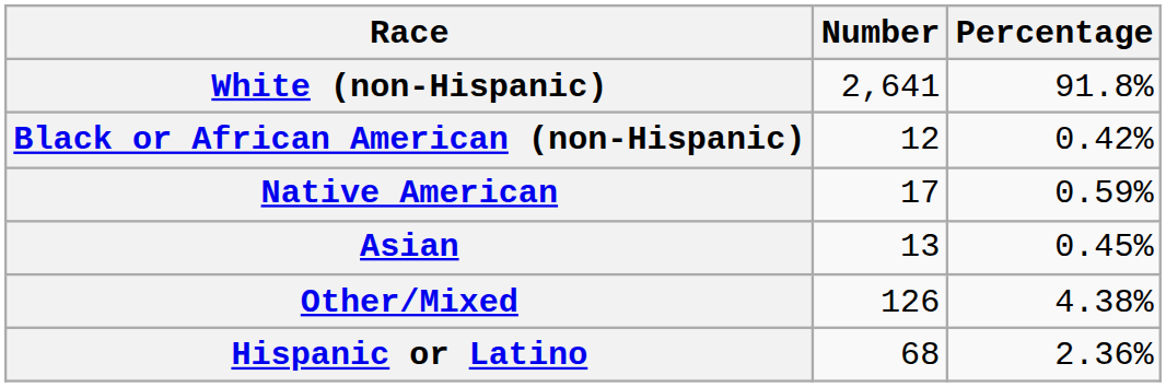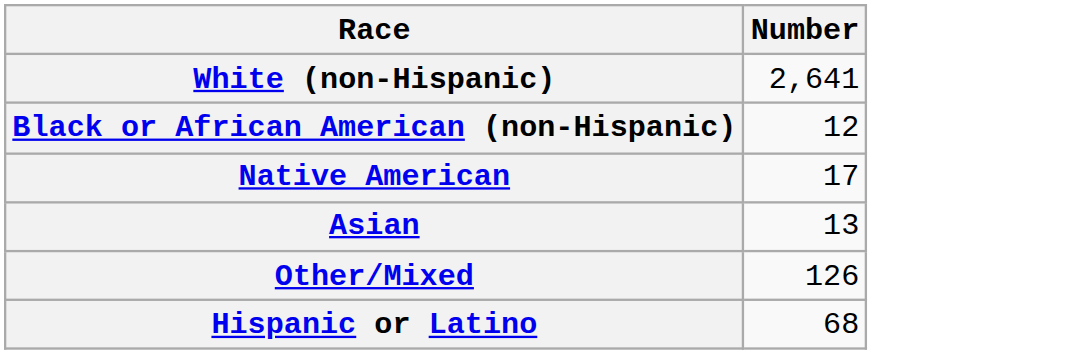- column: Percentage | 91.8% | 0.42% | 0.59% | 0.45% | 4.38% | 2.36%
